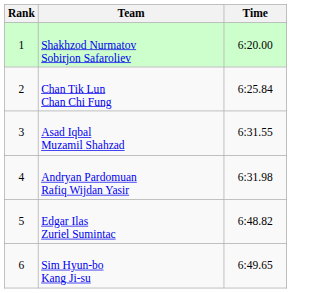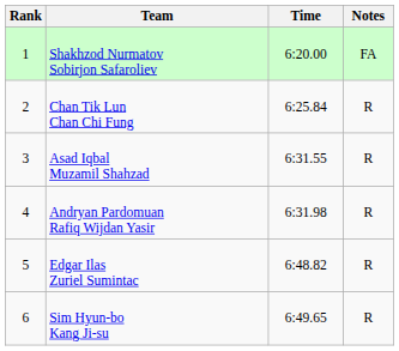+ column: Notes | FA | R | R | R | R | R
